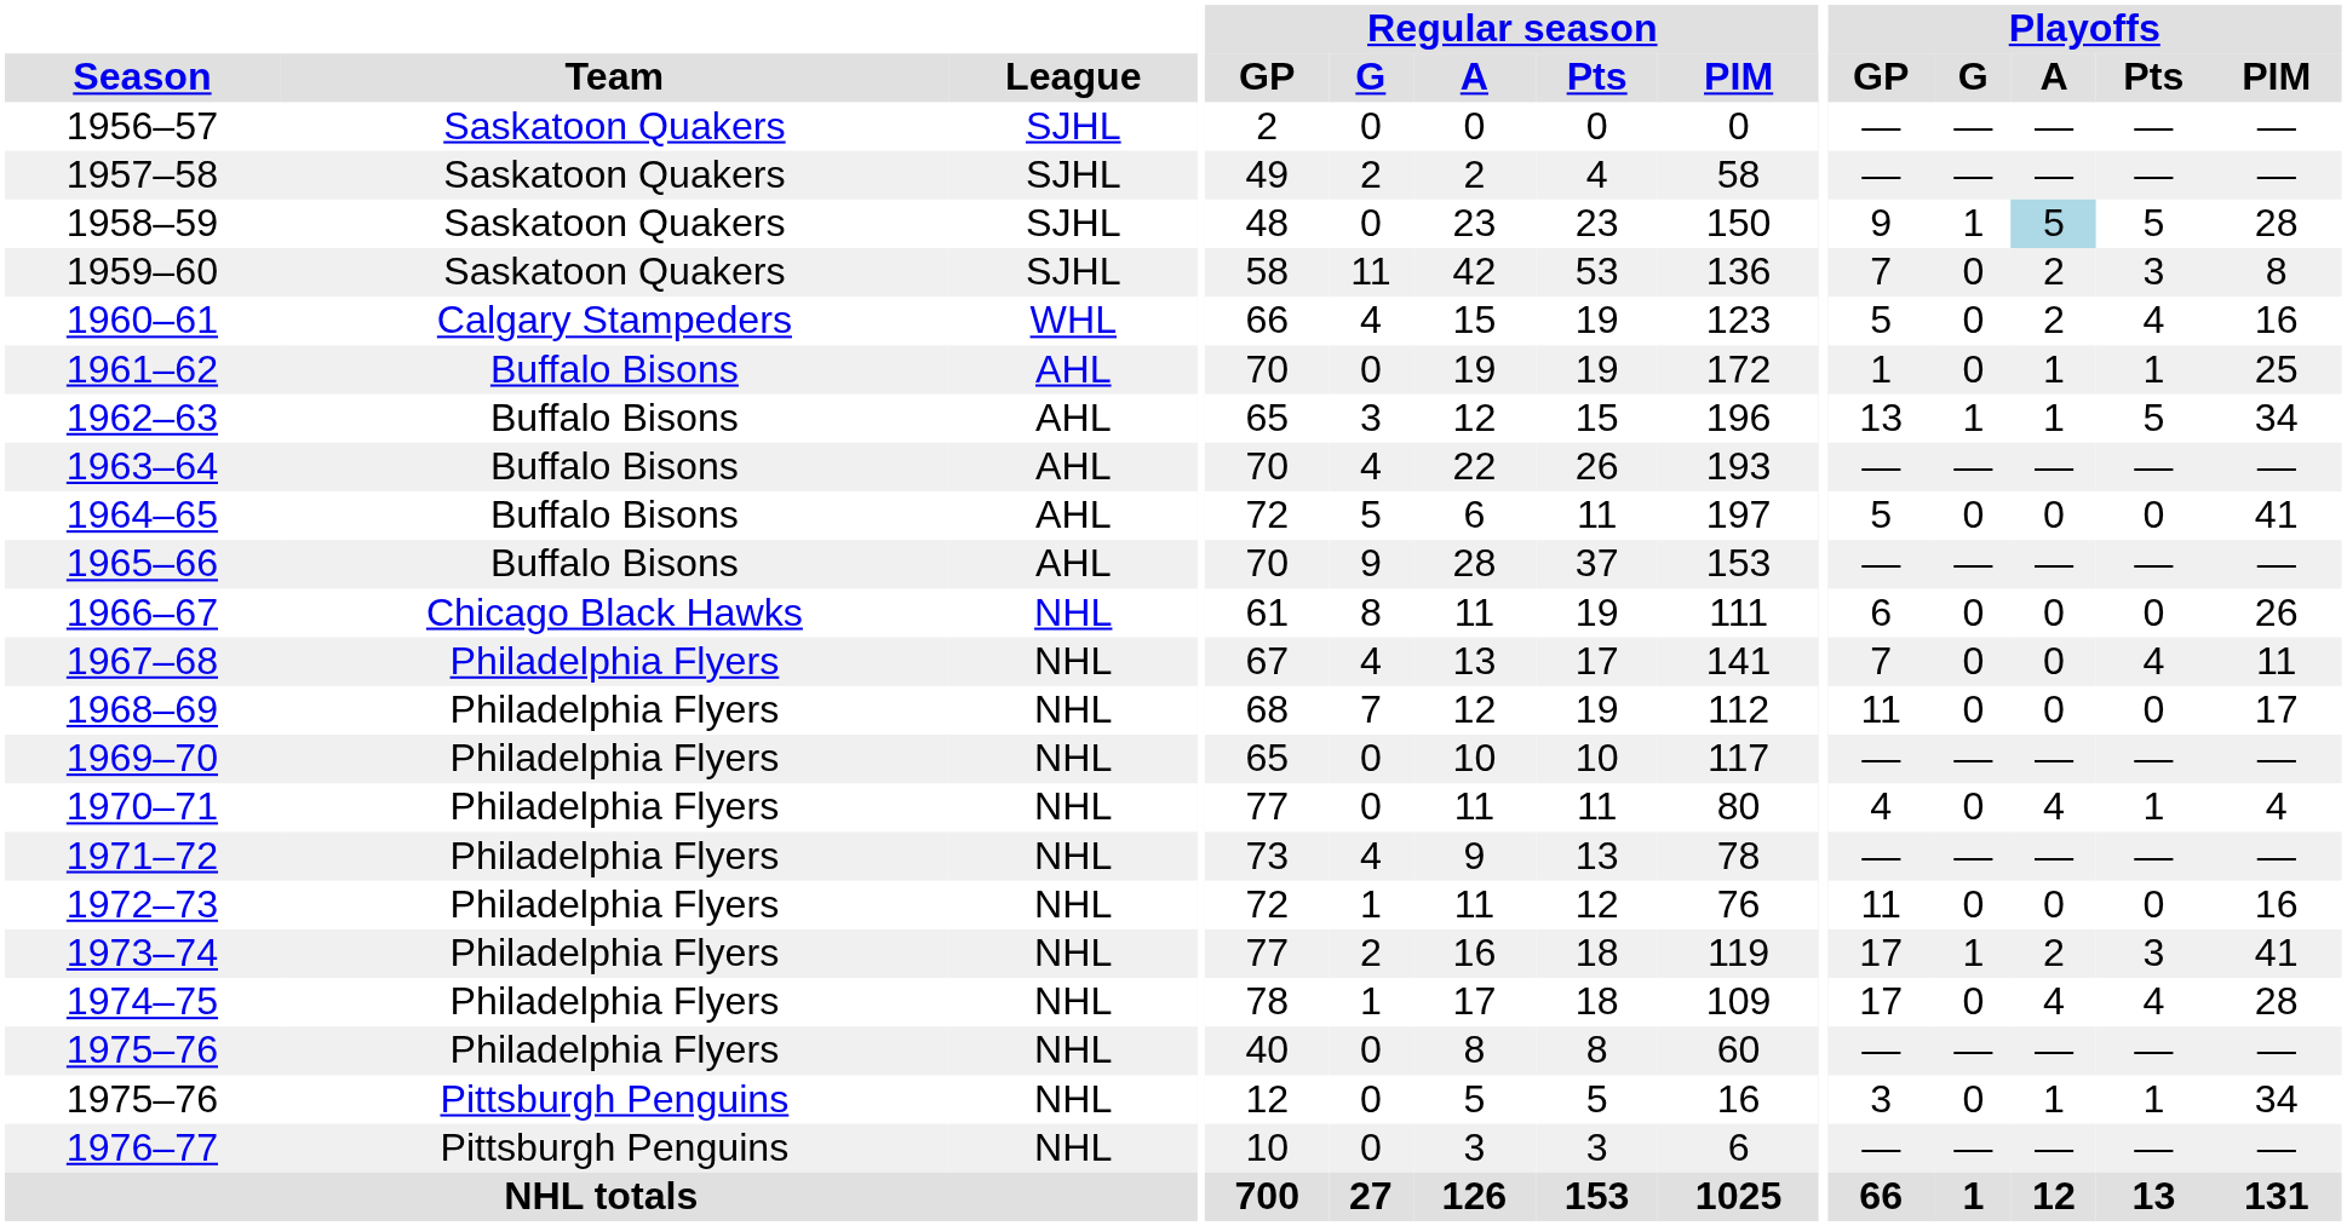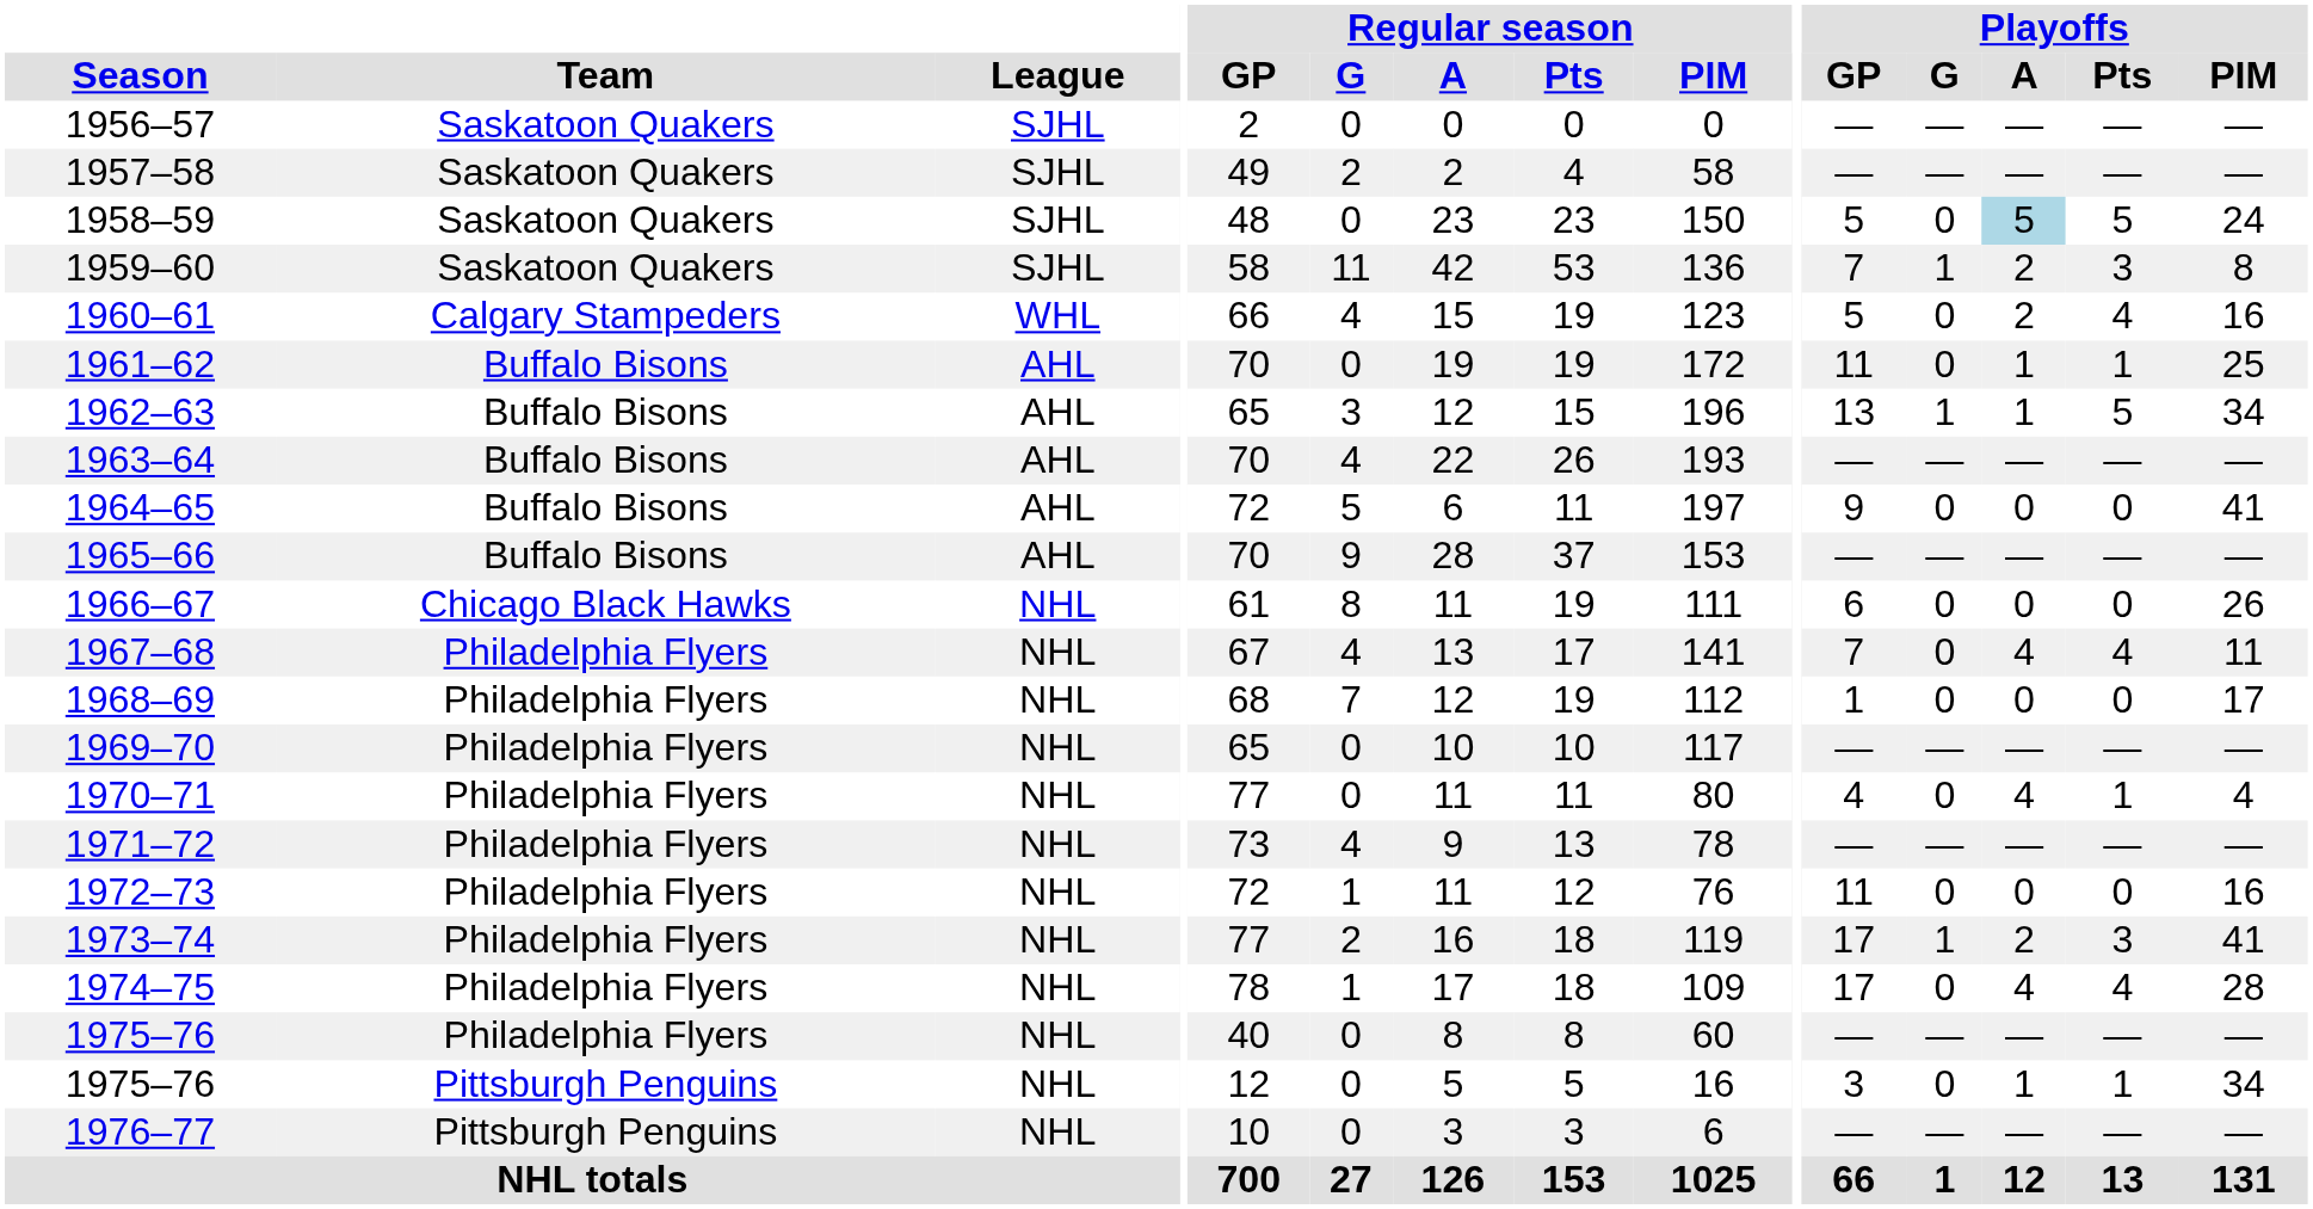1958–59 | Playoffs / GP: 9 -> 5
1958–59 | Playoffs / G: 1 -> 0
1958–59 | Playoffs / PIM: 28 -> 24
1959–60 | Playoffs / G: 0 -> 1
1961–62 | Playoffs / GP: 1 -> 11
1964–65 | Playoffs / GP: 5 -> 9
1967–68 | Playoffs / A: 0 -> 4
1968–69 | Playoffs / GP: 11 -> 1
